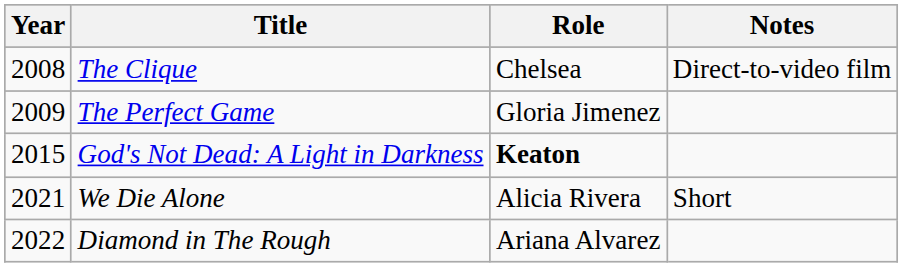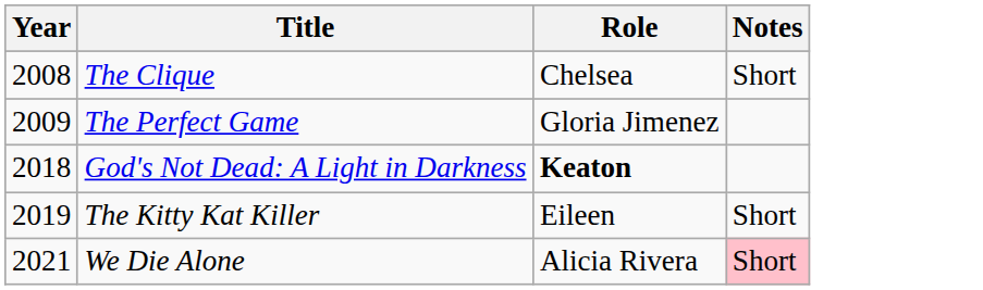The Clique | Notes: Direct-to-video film -> Short
God's Not Dead: A Light in Darkness | Year: 2015 -> 2018
+ row: 2019 | The Kitty Kat Killer | Eileen | Short
We Die Alone | Notes: no background -> pink background
- row: 2022 | Diamond in The Rough | Ariana Alvarez
